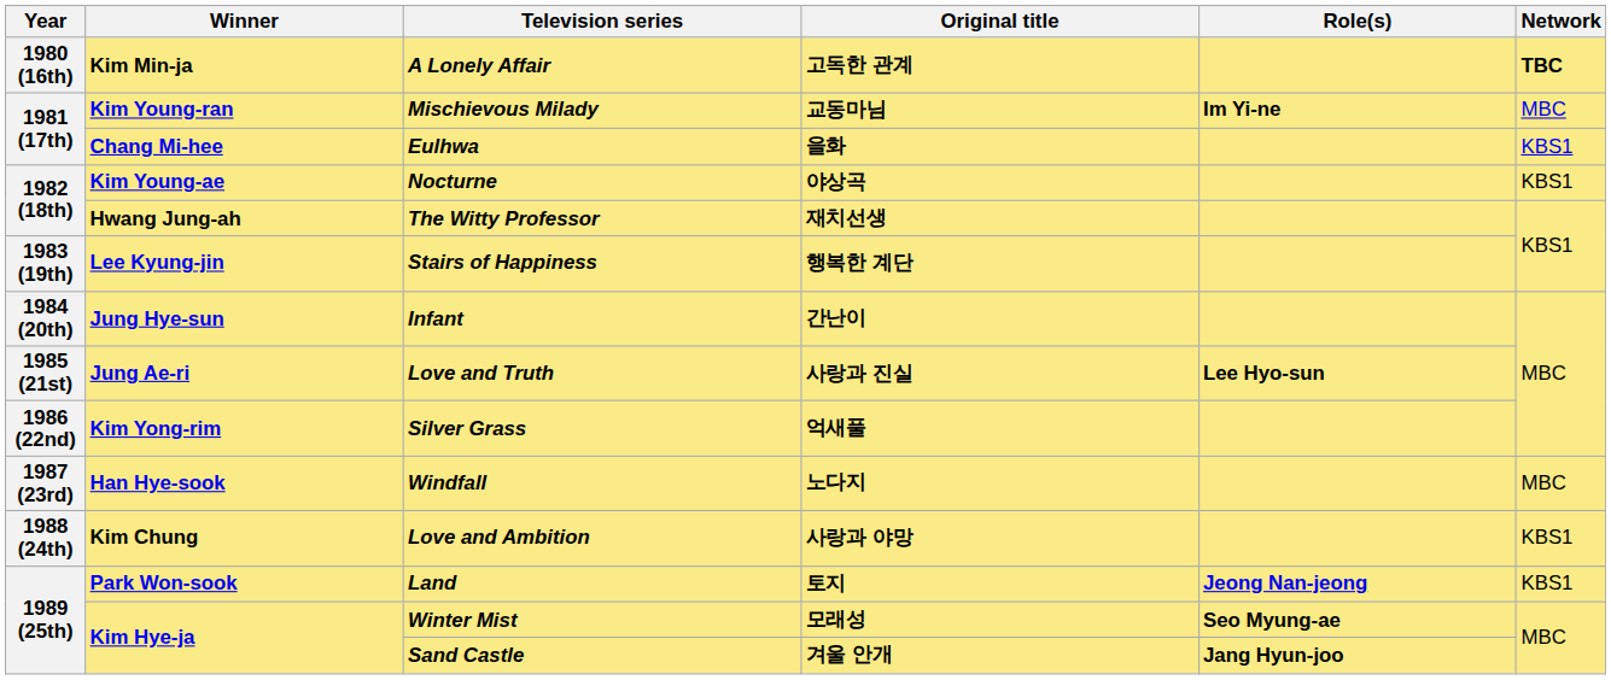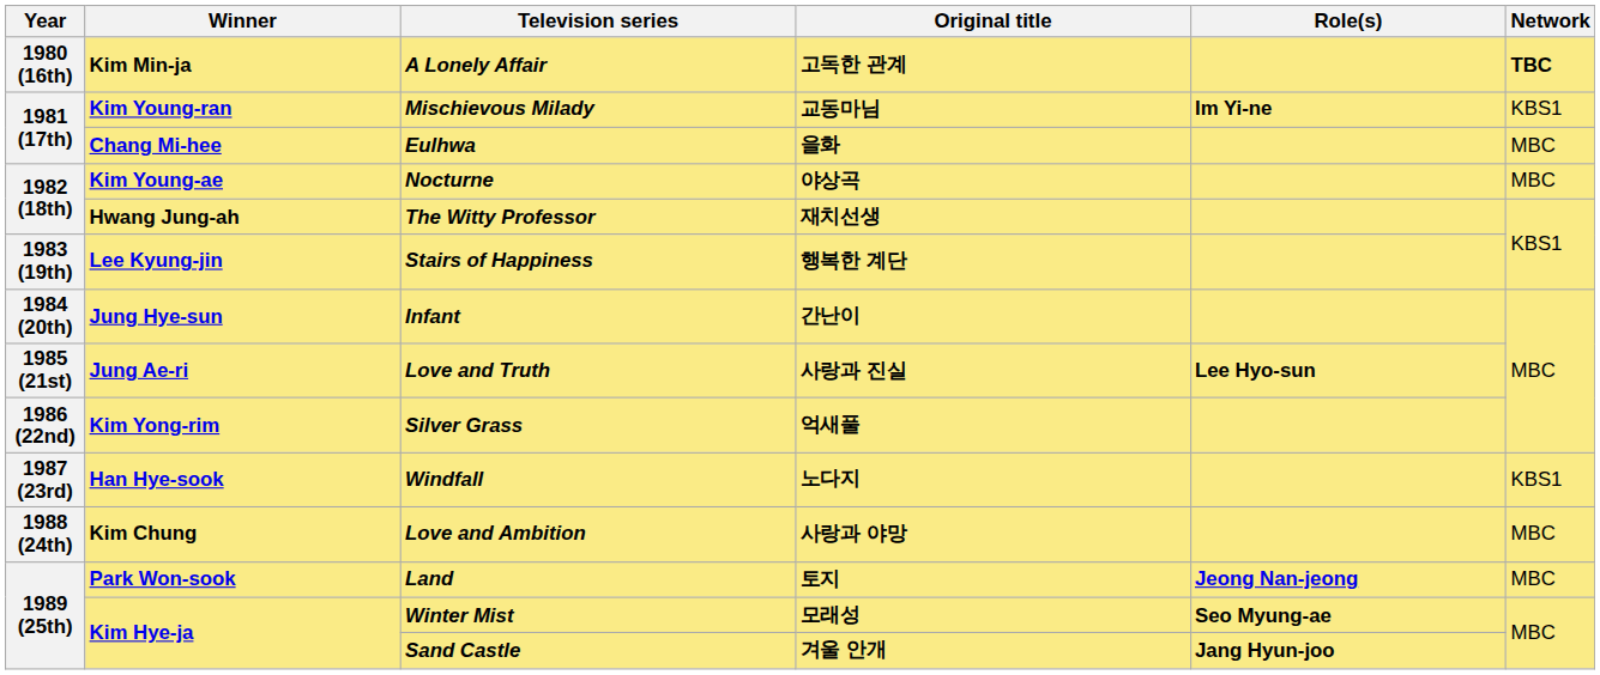Mischievous Milady | Network: MBC -> KBS1
Eulhwa | Network: KBS1 -> MBC
Nocturne | Network: KBS1 -> MBC
Windfall | Network: MBC -> KBS1
Love and Ambition | Network: KBS1 -> MBC
Land | Network: KBS1 -> MBC
